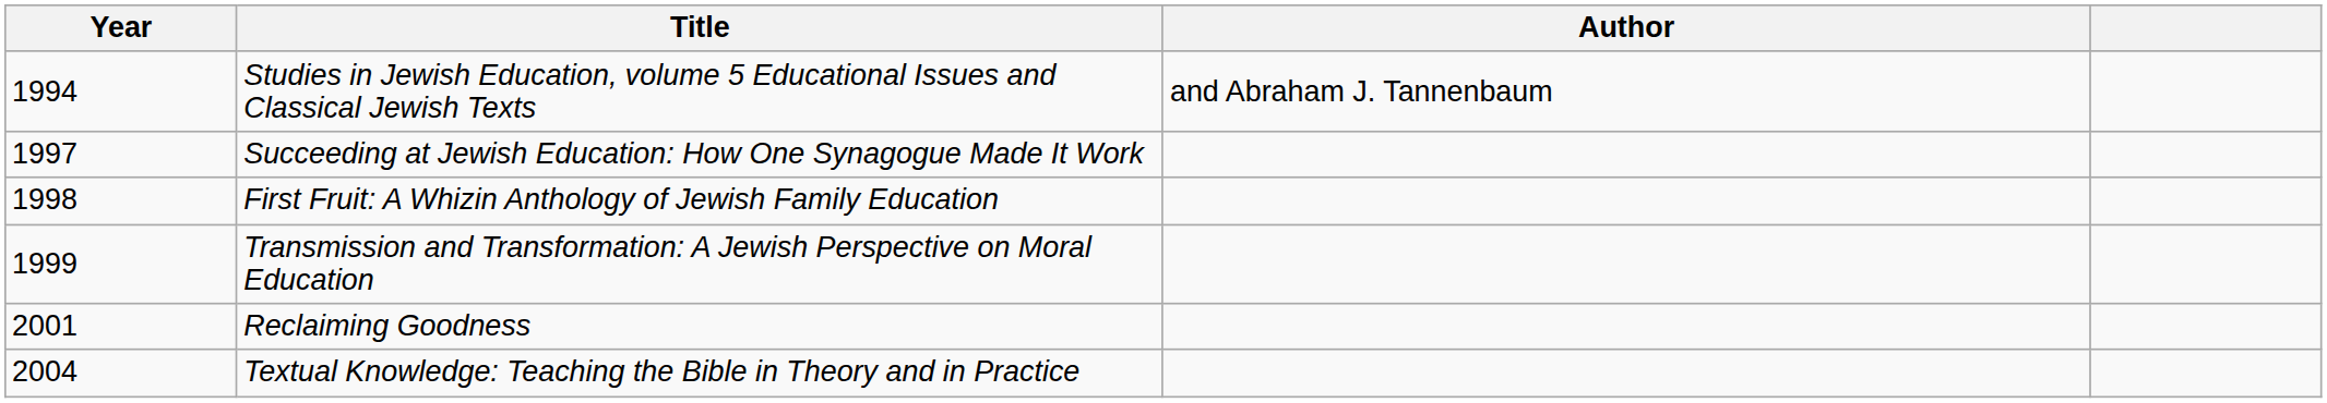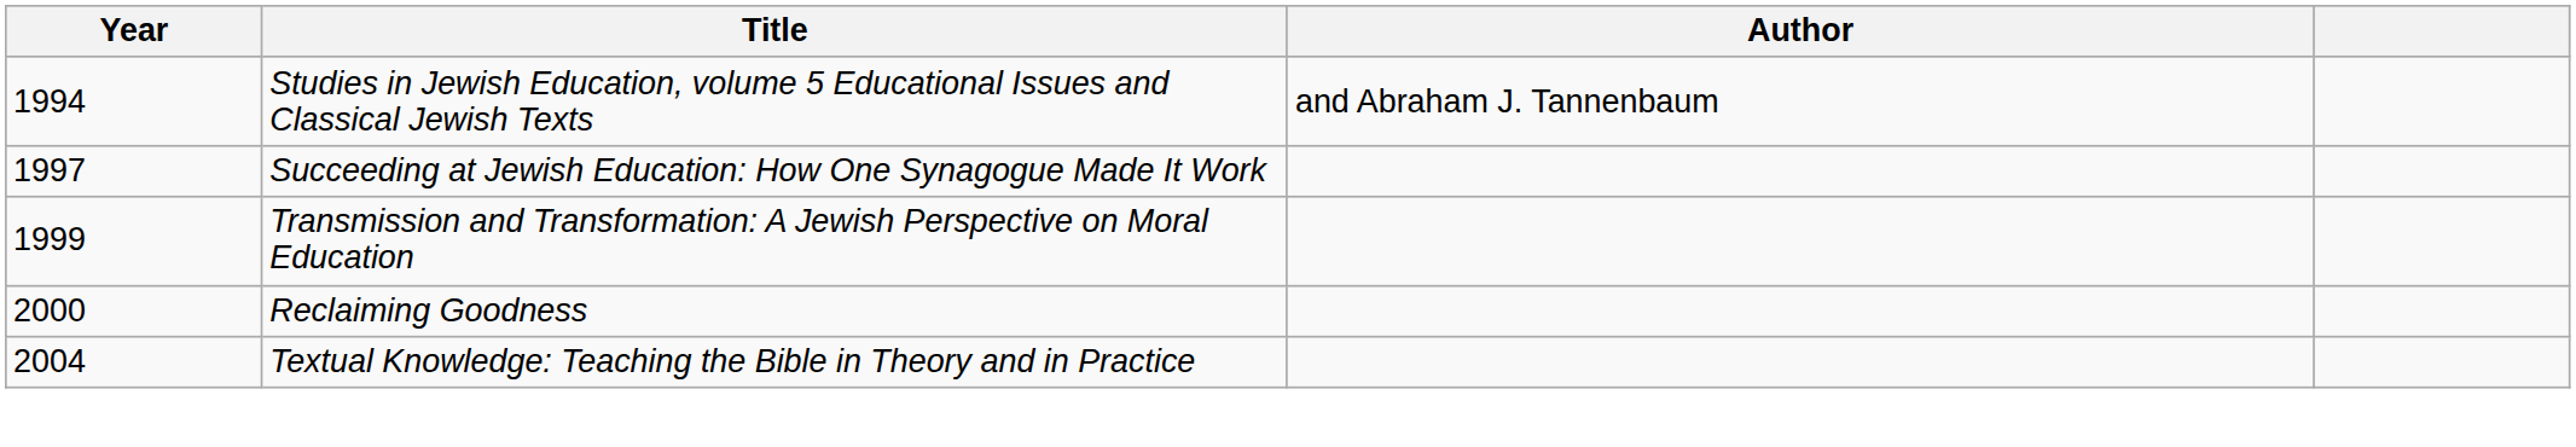- row: 1998 | First Fruit: A Whizin Anthology of Jewish Family Education
Reclaiming Goodness | Year: 2001 -> 2000
